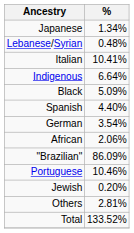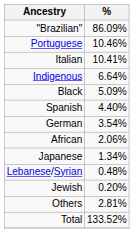rows swapped: "Brazilian" <-> Japanese
rows swapped: Portuguese <-> Lebanese/Syrian
